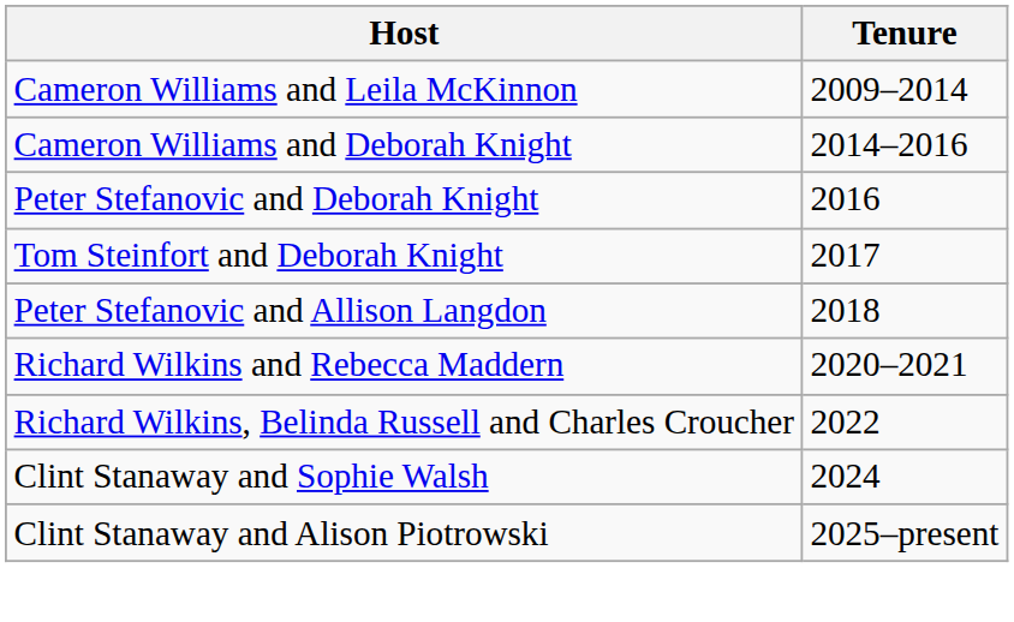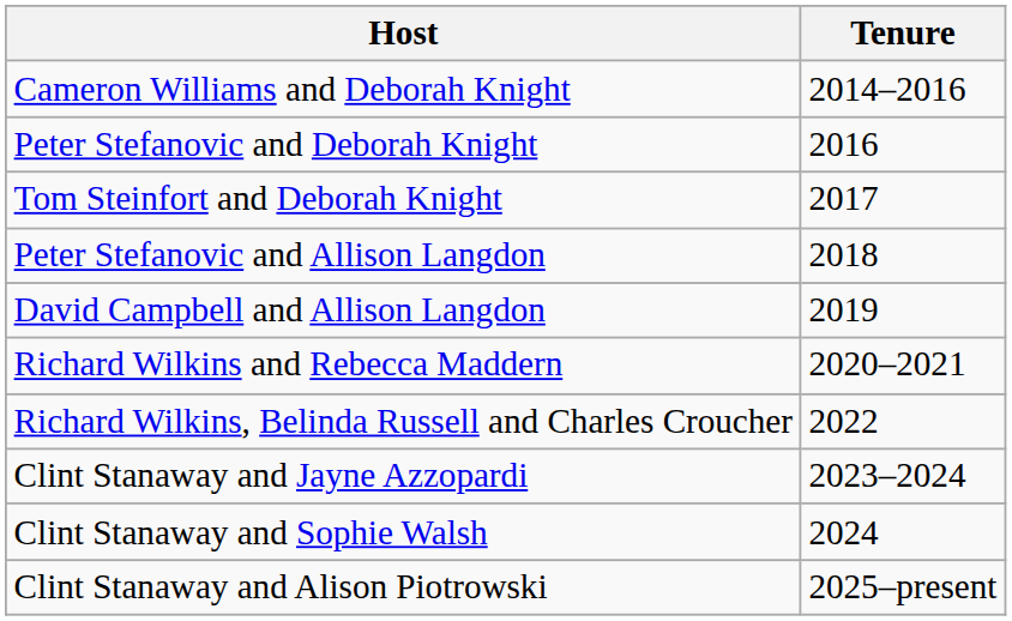- row: Cameron Williams and Leila McKinnon | 2009–2014
+ row: David Campbell and Allison Langdon | 2019
+ row: Clint Stanaway and Jayne Azzopardi | 2023–2024
